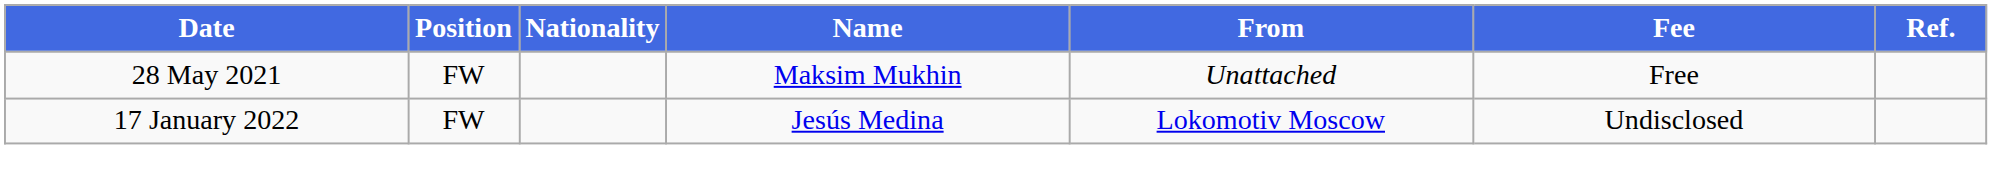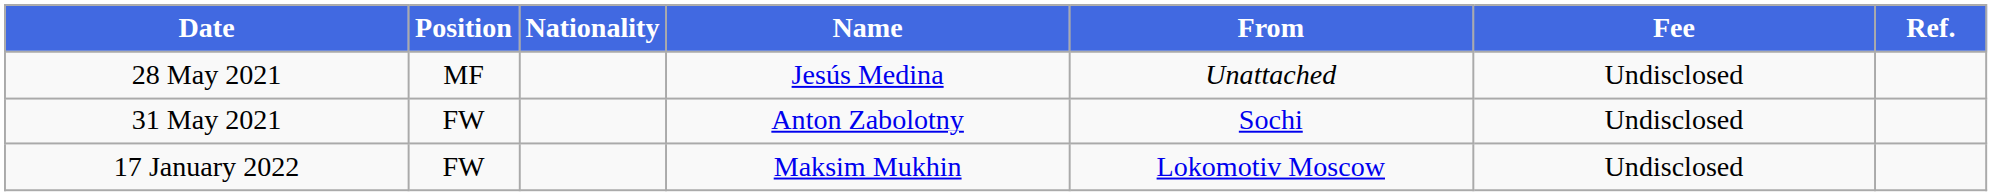28 May 2021 | Position: FW -> MF
28 May 2021 | Name: Maksim Mukhin -> Jesús Medina
28 May 2021 | Fee: Free -> Undisclosed
+ row: 31 May 2021 | FW | Anton Zabolotny | Sochi | Undisclosed
17 January 2022 | Name: Jesús Medina -> Maksim Mukhin
